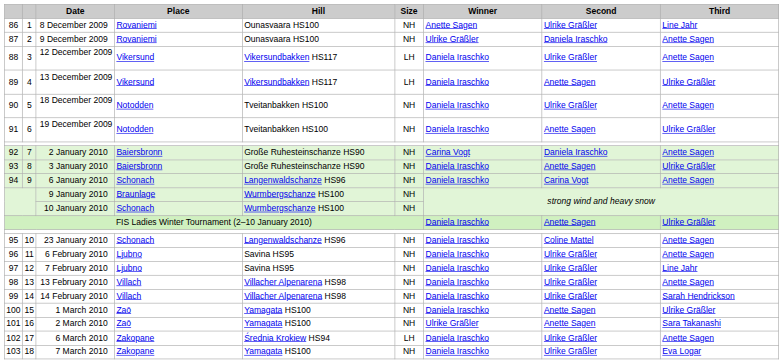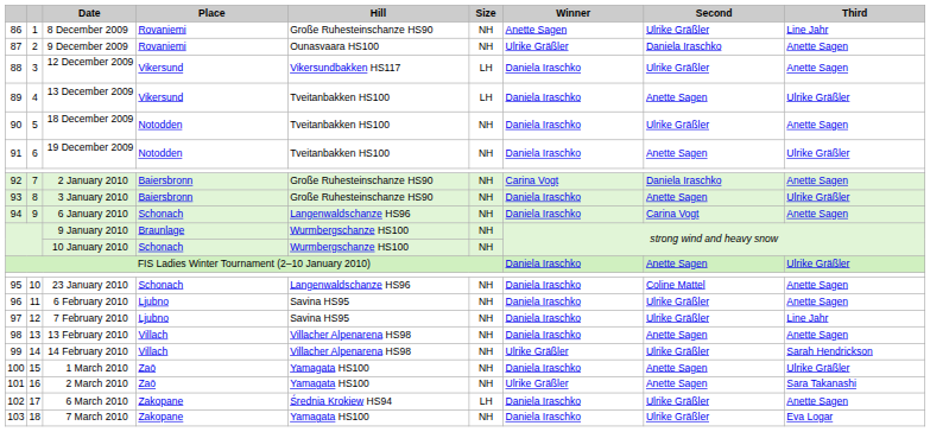8 December 2009 | Hill: Ounasvaara HS100 -> Große Ruhesteinschanze HS90
13 December 2009 | Hill: Vikersundbakken HS117 -> Tveitanbakken HS100
13 February 2010 | Second: Ulrike Gräßler -> Anette Sagen
14 February 2010 | Winner: Daniela Iraschko -> Ulrike Gräßler
